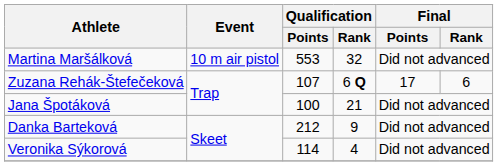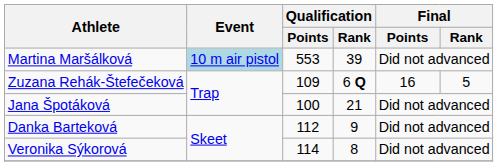Martina Maršálková | Event: no background -> lightblue background
Martina Maršálková | Qualification / Rank: 32 -> 39
Zuzana Rehák-Štefečeková | Qualification / Points: 107 -> 109
Zuzana Rehák-Štefečeková | Final / Points: 17 -> 16
Zuzana Rehák-Štefečeková | Final / Rank: 6 -> 5
Danka Barteková | Qualification / Points: 212 -> 112
Veronika Sýkorová | Qualification / Rank: 4 -> 8
